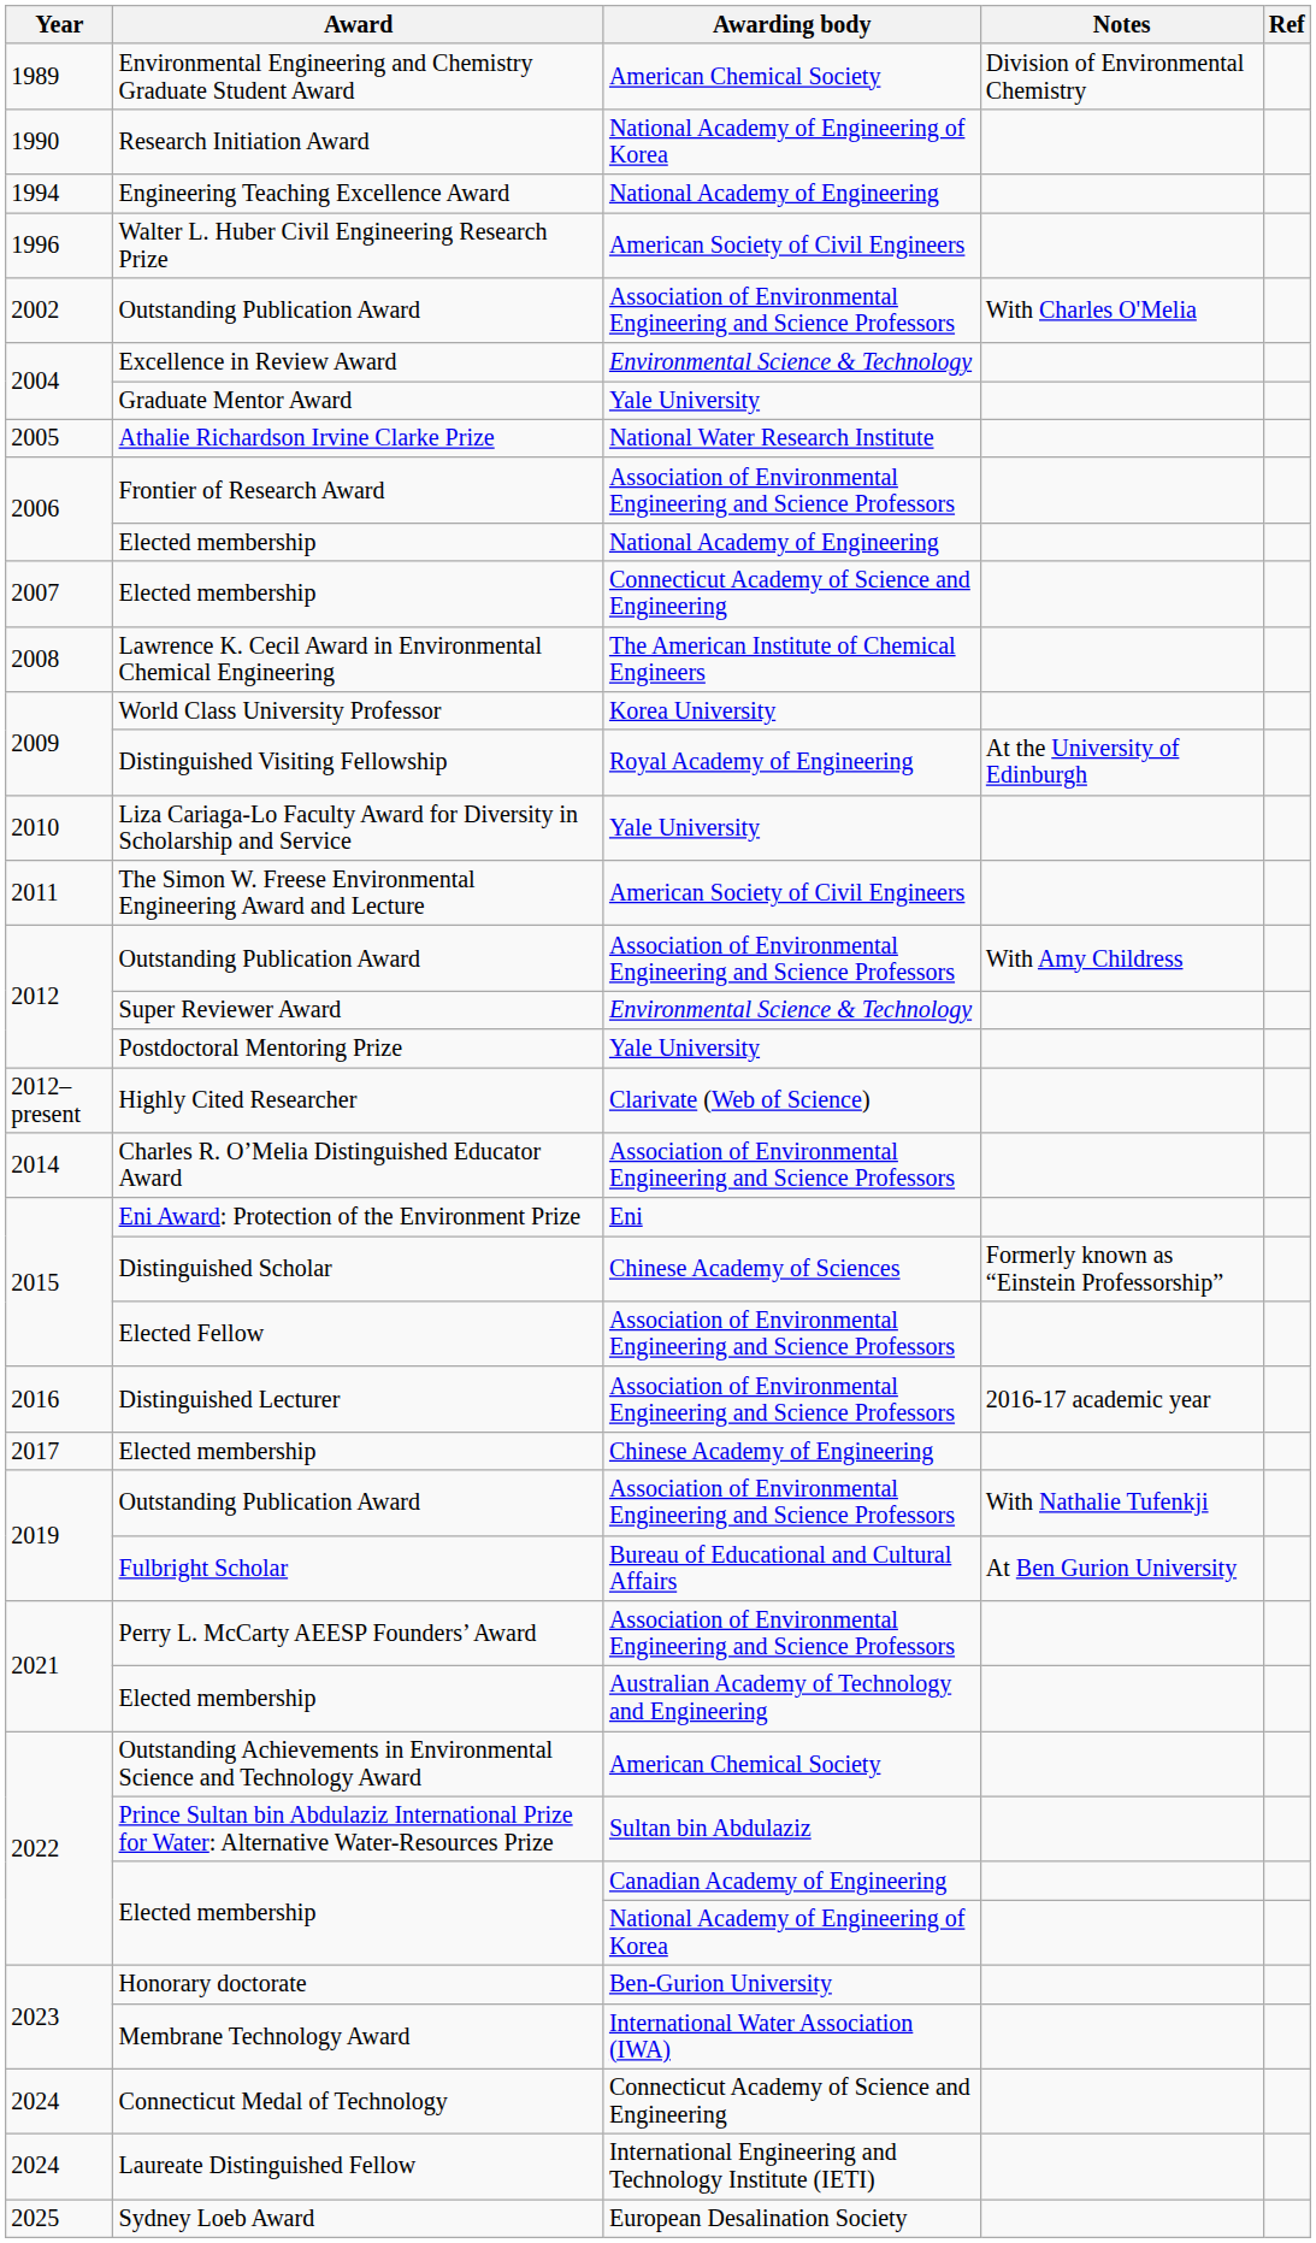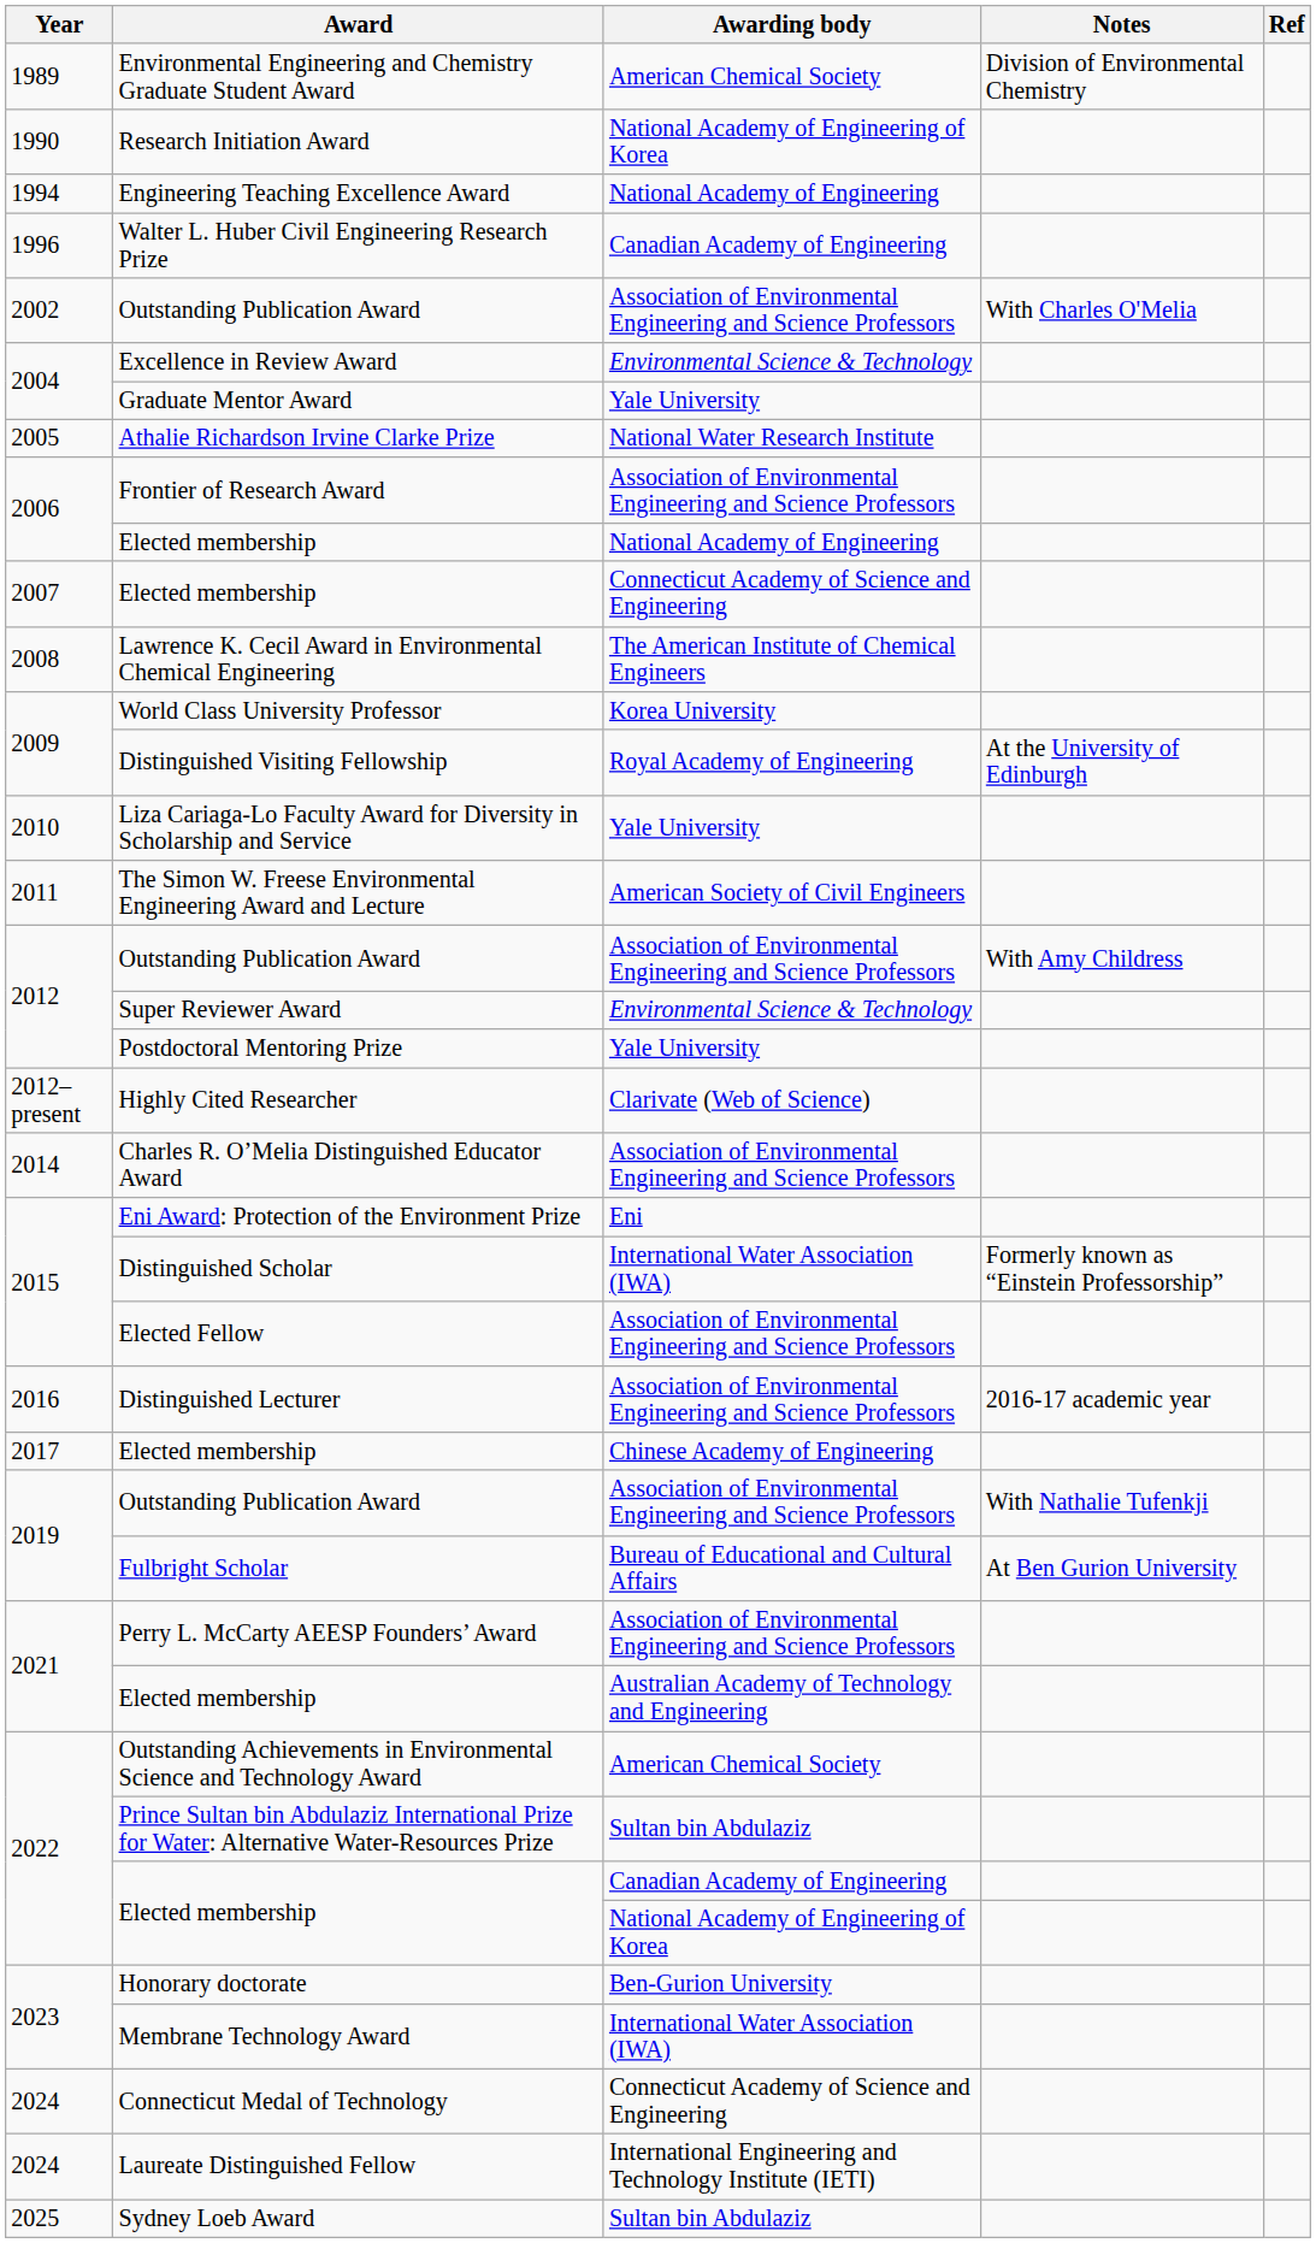Walter L. Huber Civil Engineering Research Prize | Awarding body: American Society of Civil Engineers -> Canadian Academy of Engineering
Distinguished Scholar | Awarding body: Chinese Academy of Sciences -> International Water Association (IWA)
Sydney Loeb Award | Awarding body: European Desalination Society -> Sultan bin Abdulaziz
